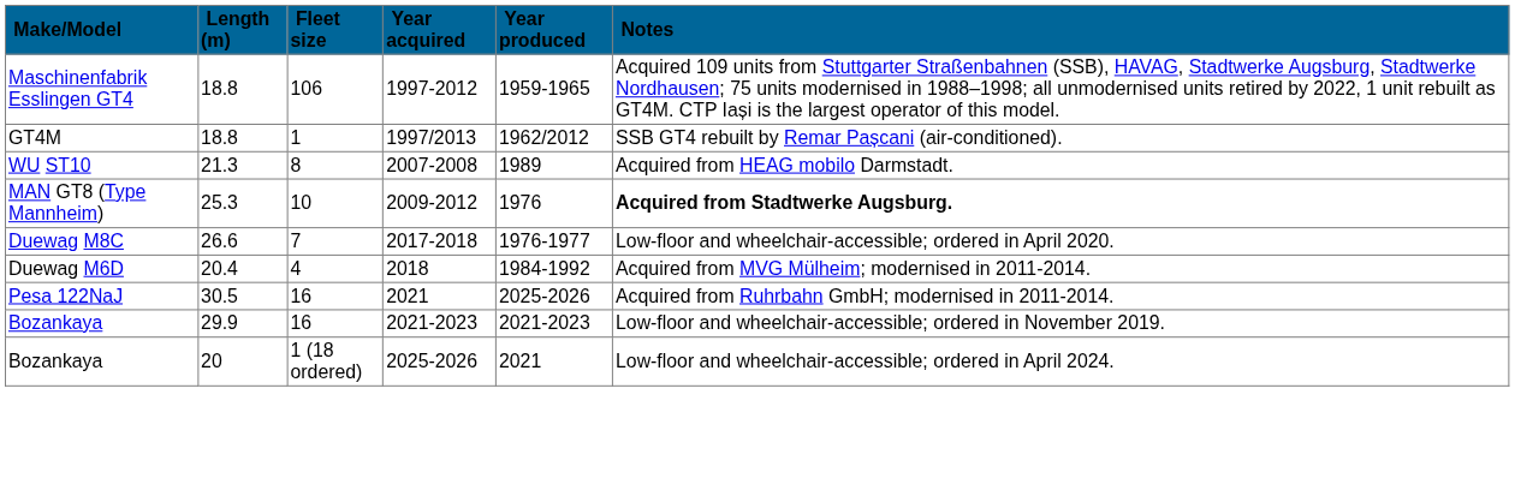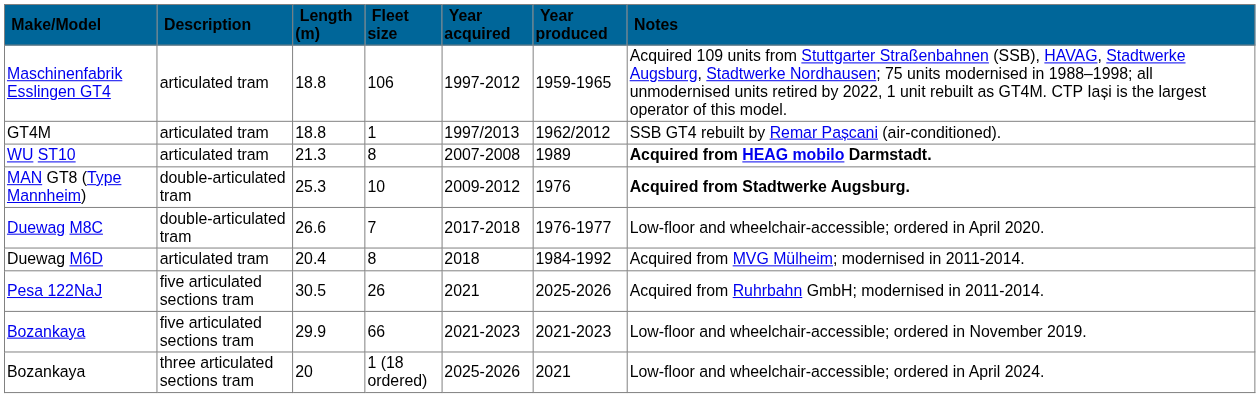+ column: Description | articulated tram | articulated tram | articulated tram | double-articulated tram | double-articulated tram | articulated tram | five articulated sections tram | five articulated sections tram | three articulated sections tram
WU ST10 | Notes: normal -> bold
Duewag M6D | Fleet size: 4 -> 8
Pesa 122NaJ | Fleet size: 16 -> 26
Bozankaya / 29.9 | Fleet size: 16 -> 66
